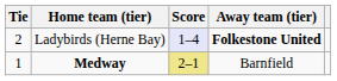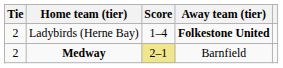Ladybirds (Herne Bay) | Score: lavender background -> no background
Medway | Tie: 1 -> 2
